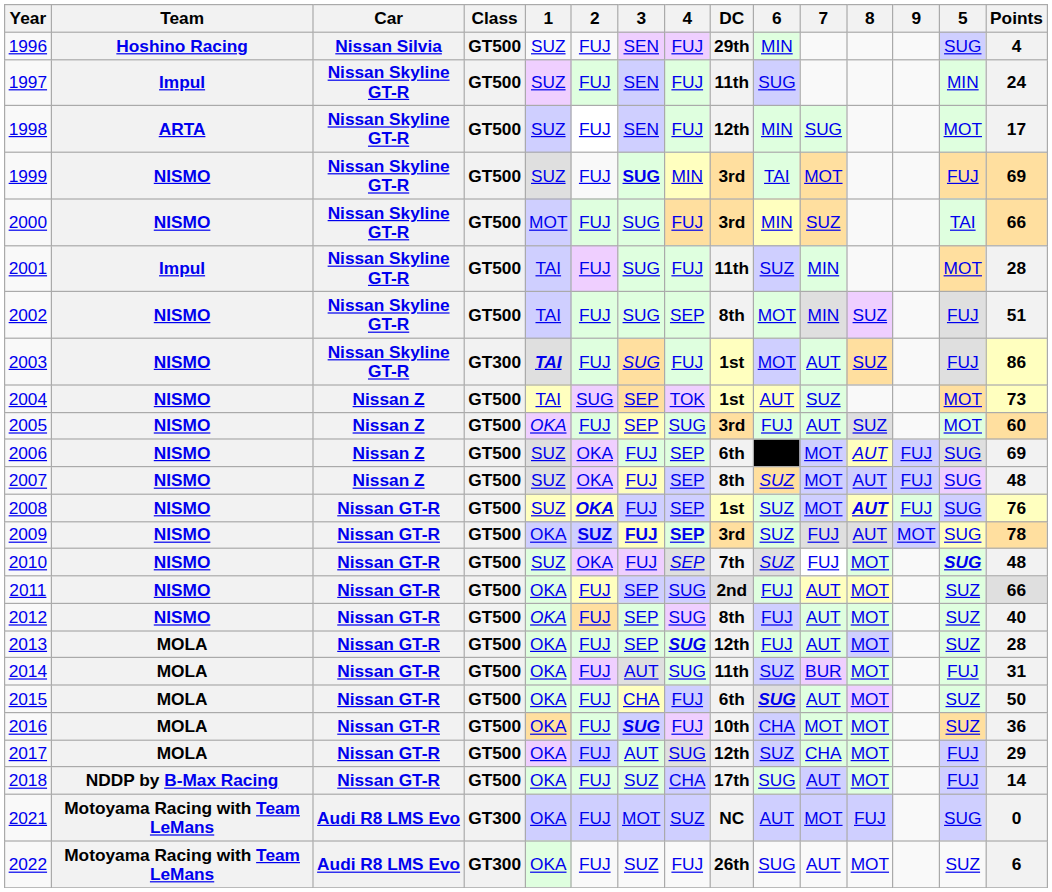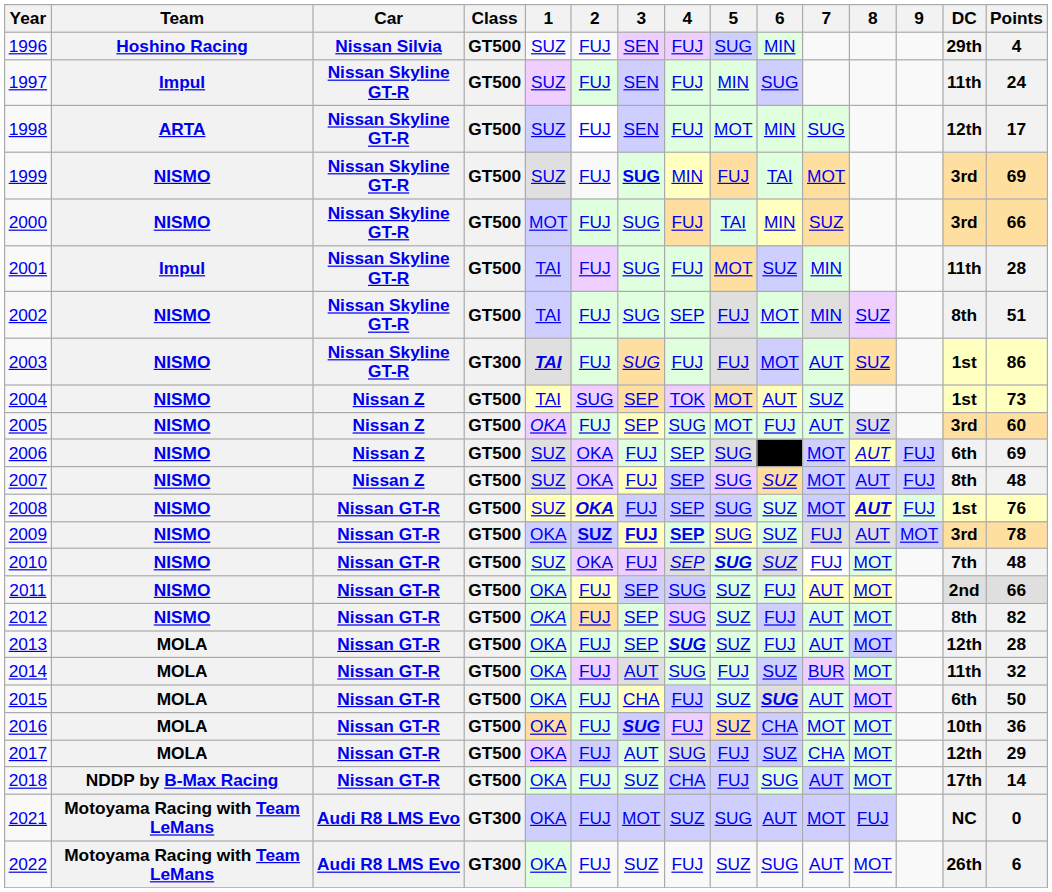columns swapped: 5 <-> DC
2012 | Points: 40 -> 82
2014 | Points: 31 -> 32
